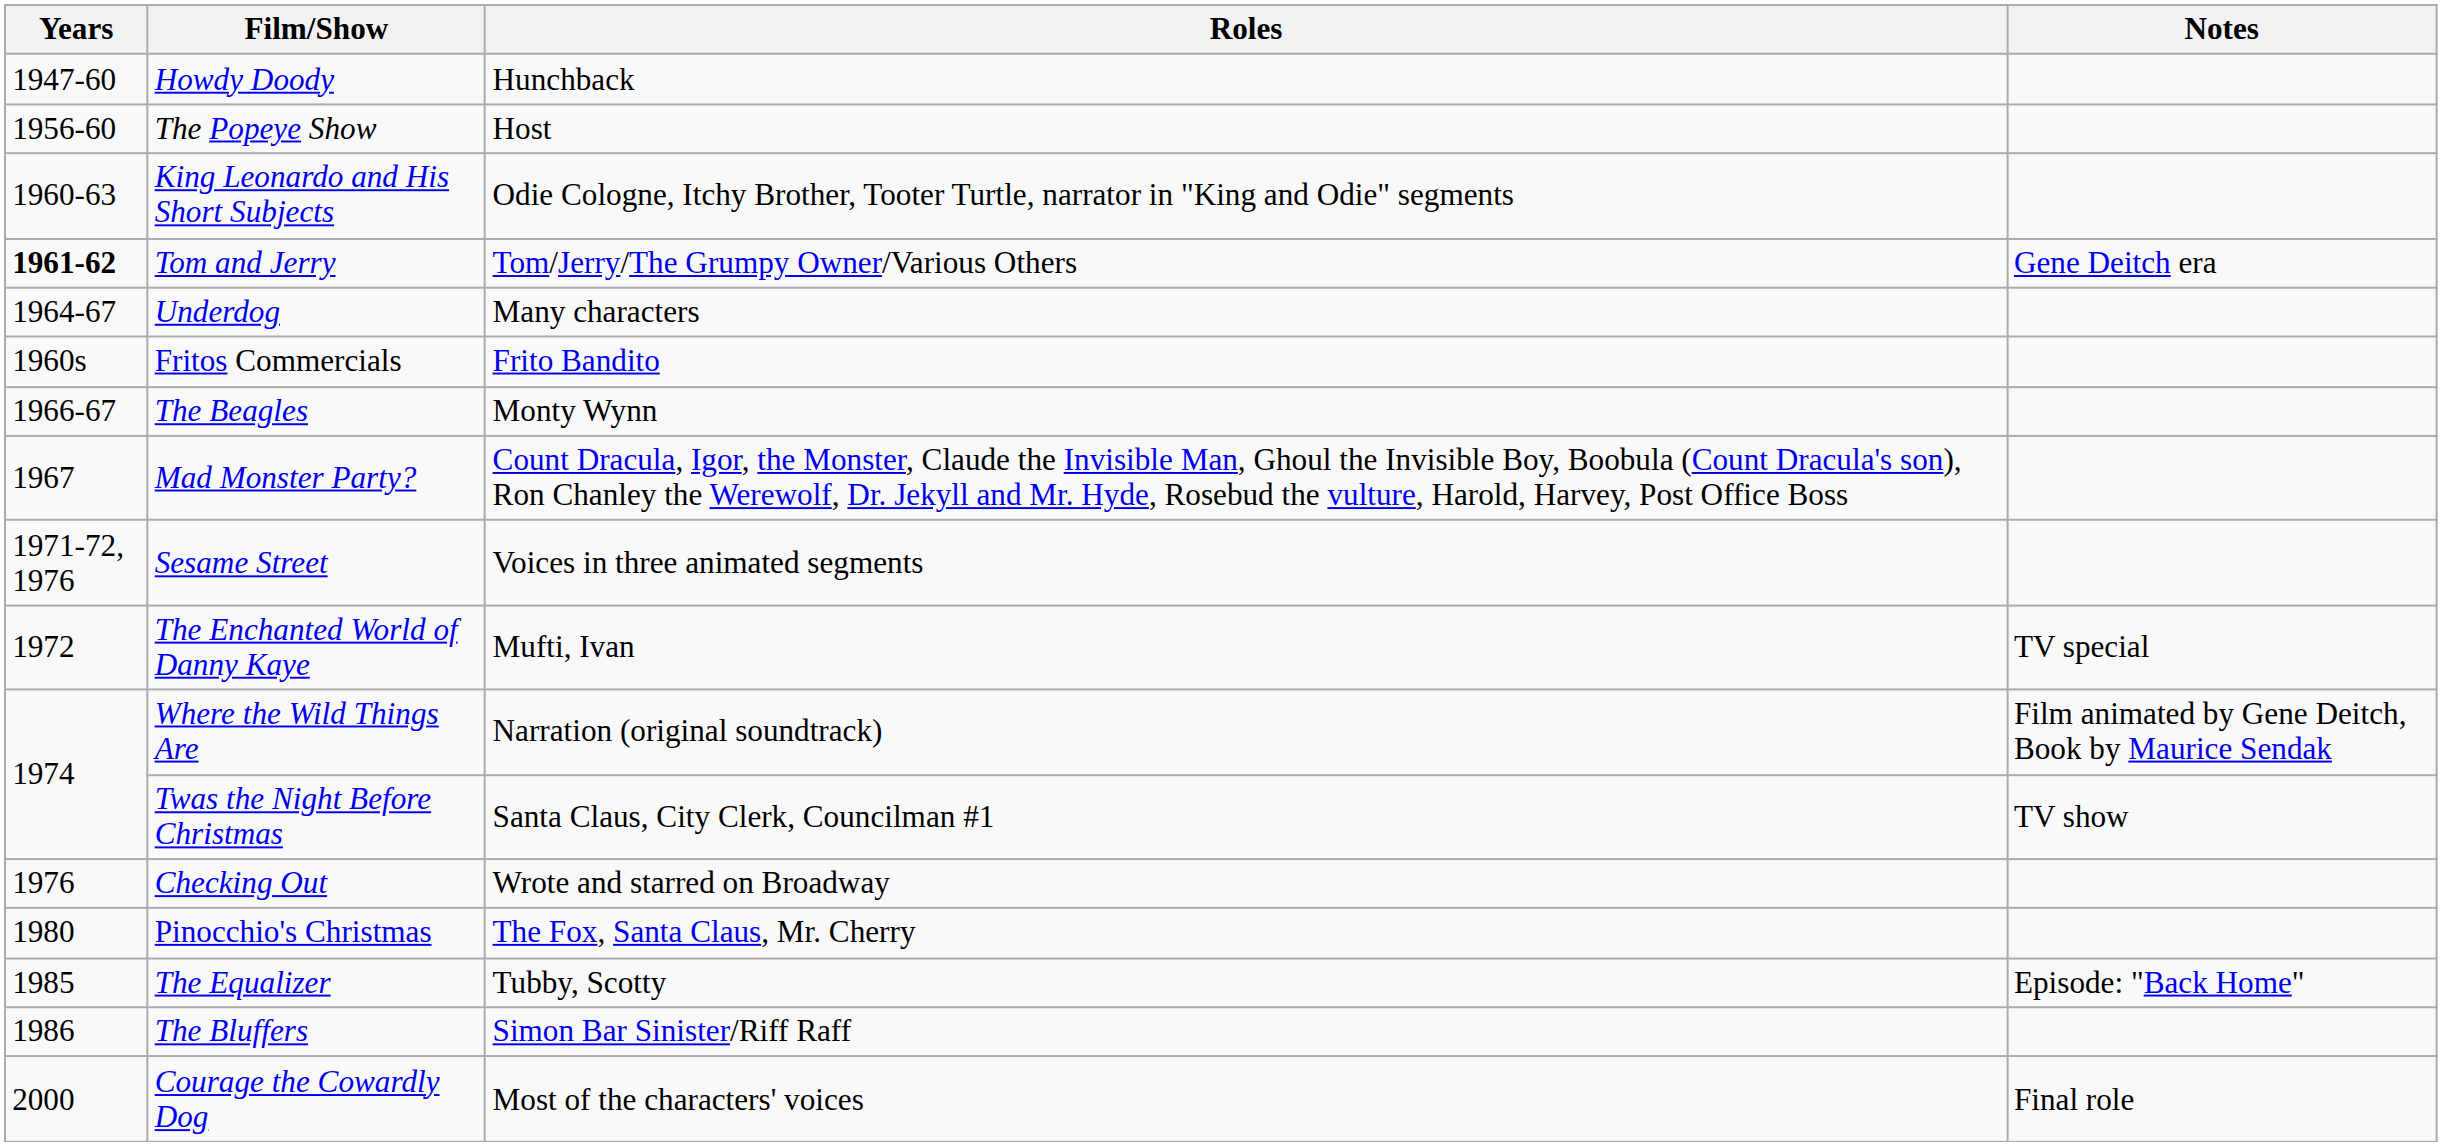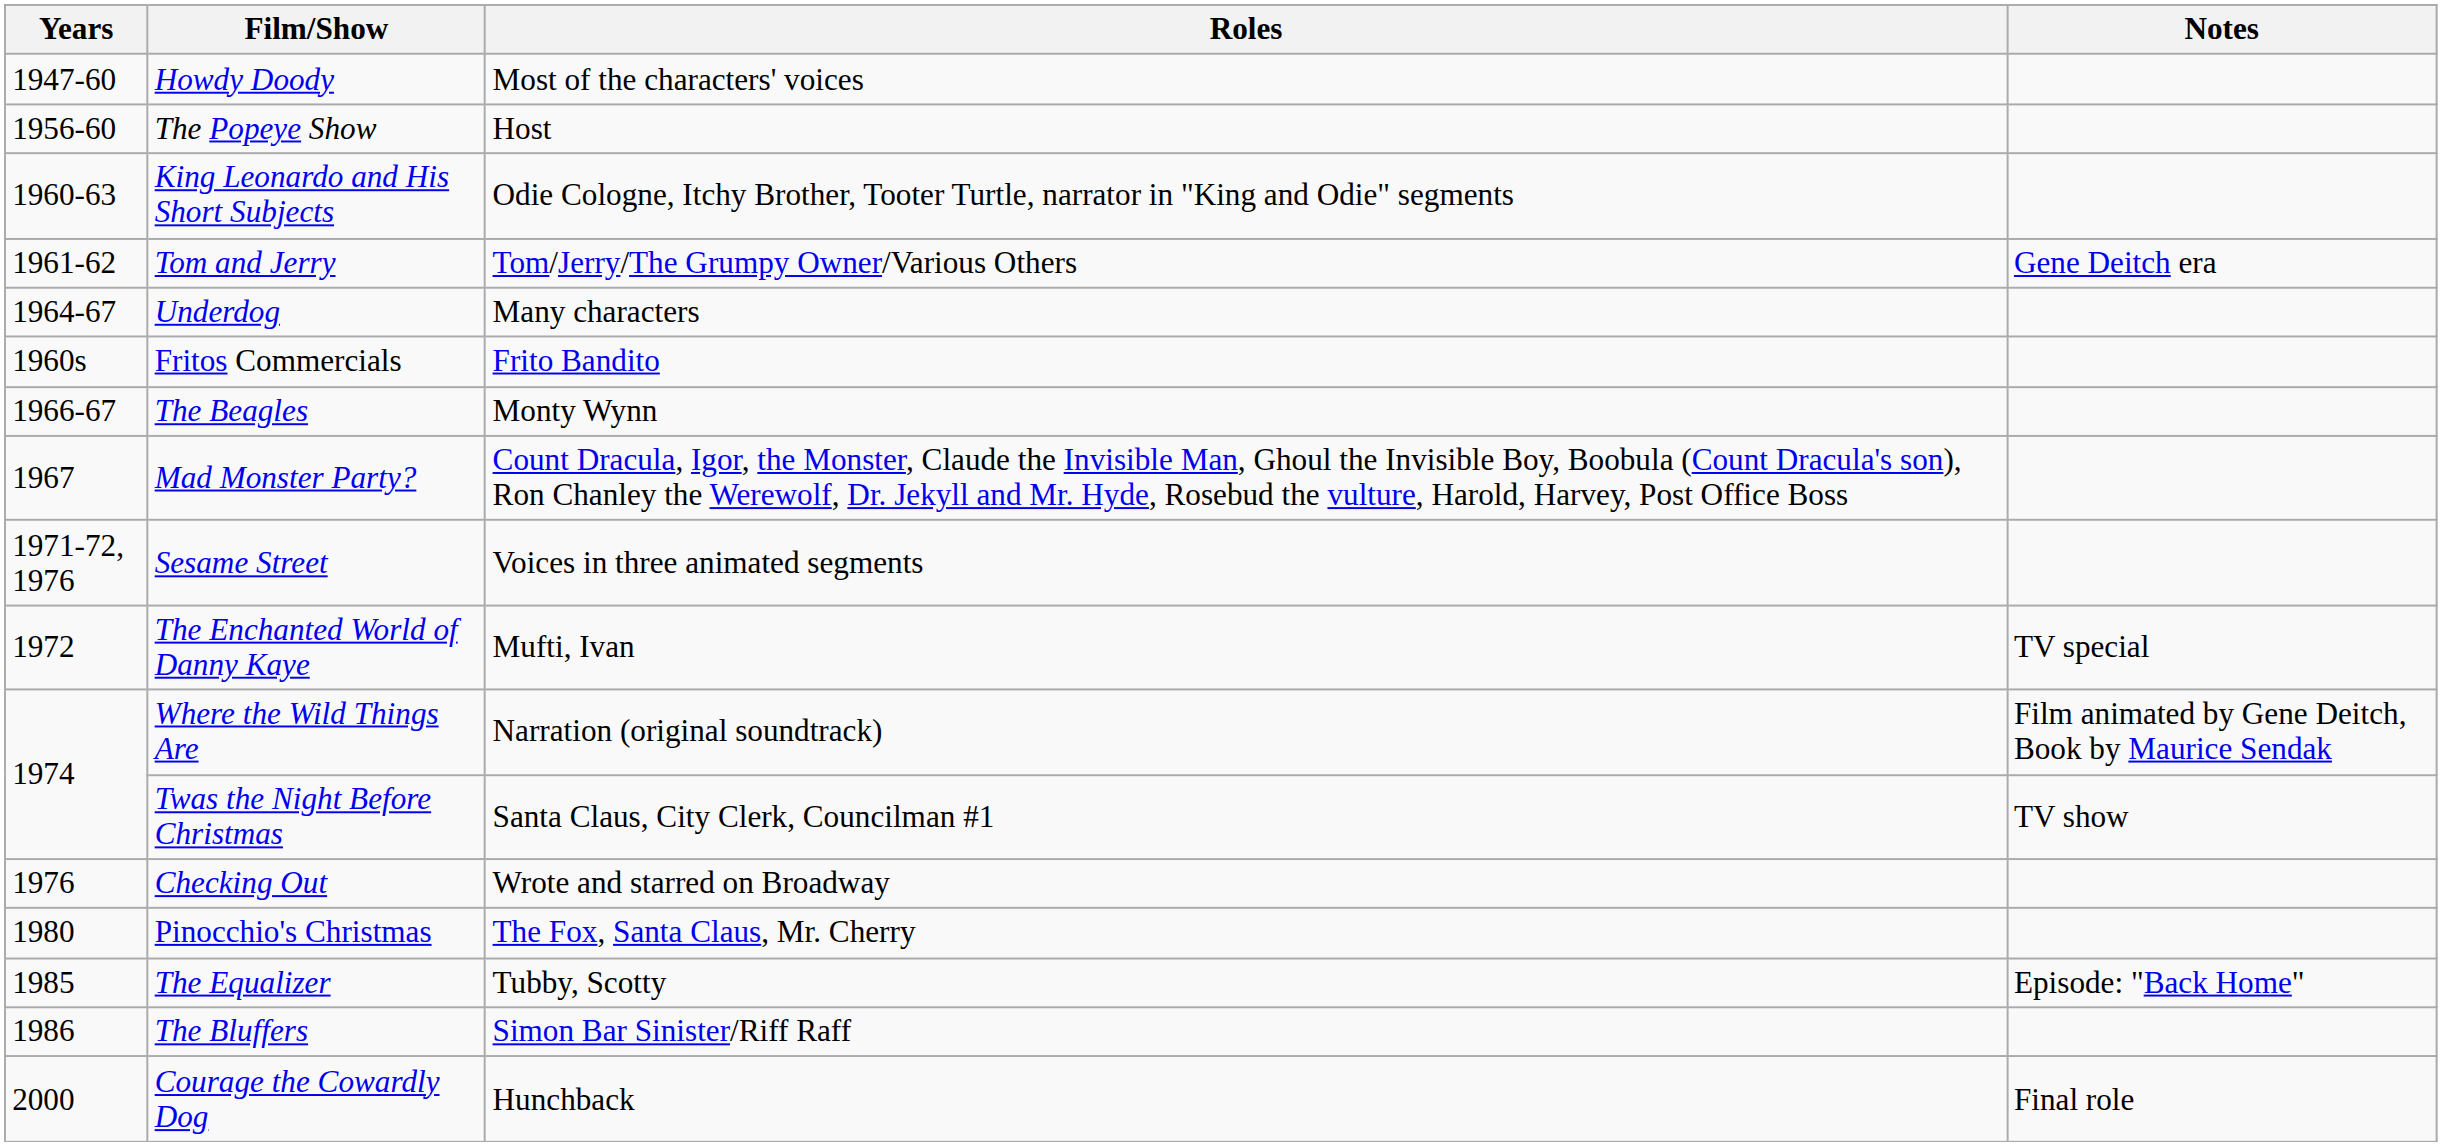Howdy Doody | Roles: Hunchback -> Most of the characters' voices
Tom and Jerry | Years: bold -> normal
Courage the Cowardly Dog | Roles: Most of the characters' voices -> Hunchback
